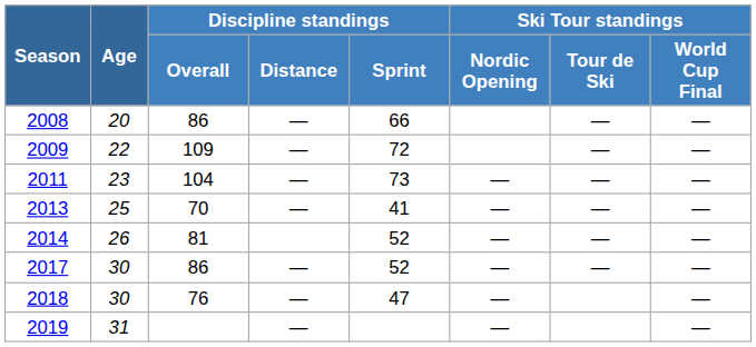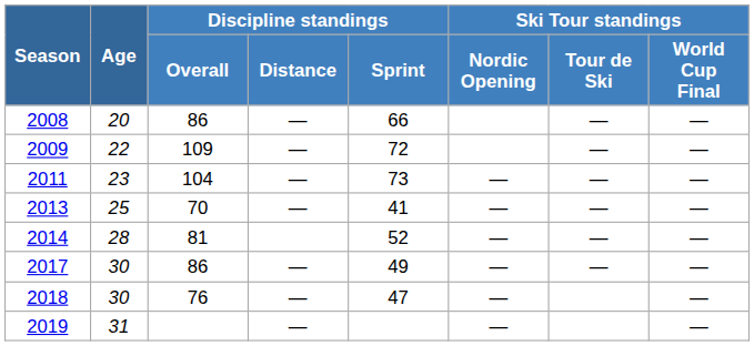2014 | Age: 26 -> 28
2017 | Discipline standings / Sprint: 52 -> 49
